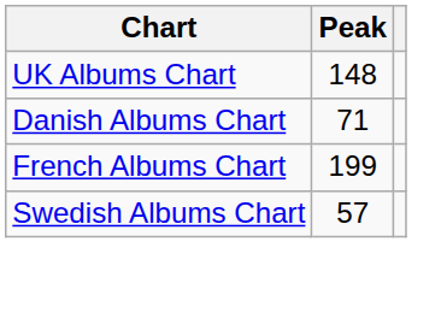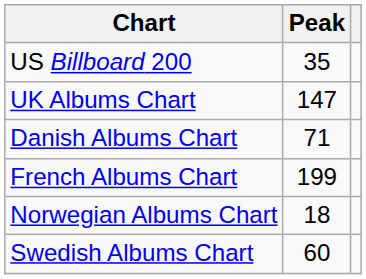+ row: US Billboard 200 | 35
UK Albums Chart | Peak: 148 -> 147
+ row: Norwegian Albums Chart | 18
Swedish Albums Chart | Peak: 57 -> 60
